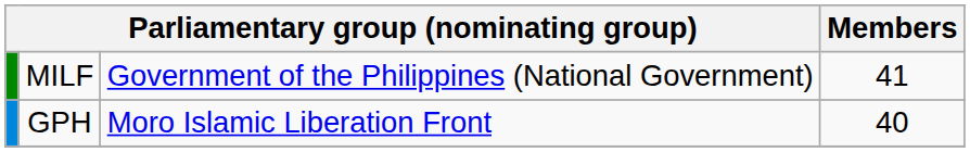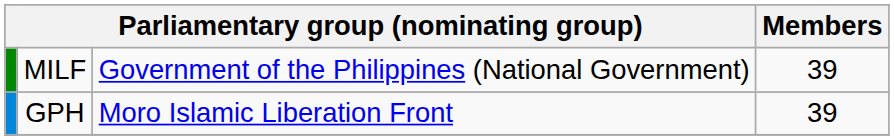MILF | Members: 41 -> 39
GPH | Members: 40 -> 39
